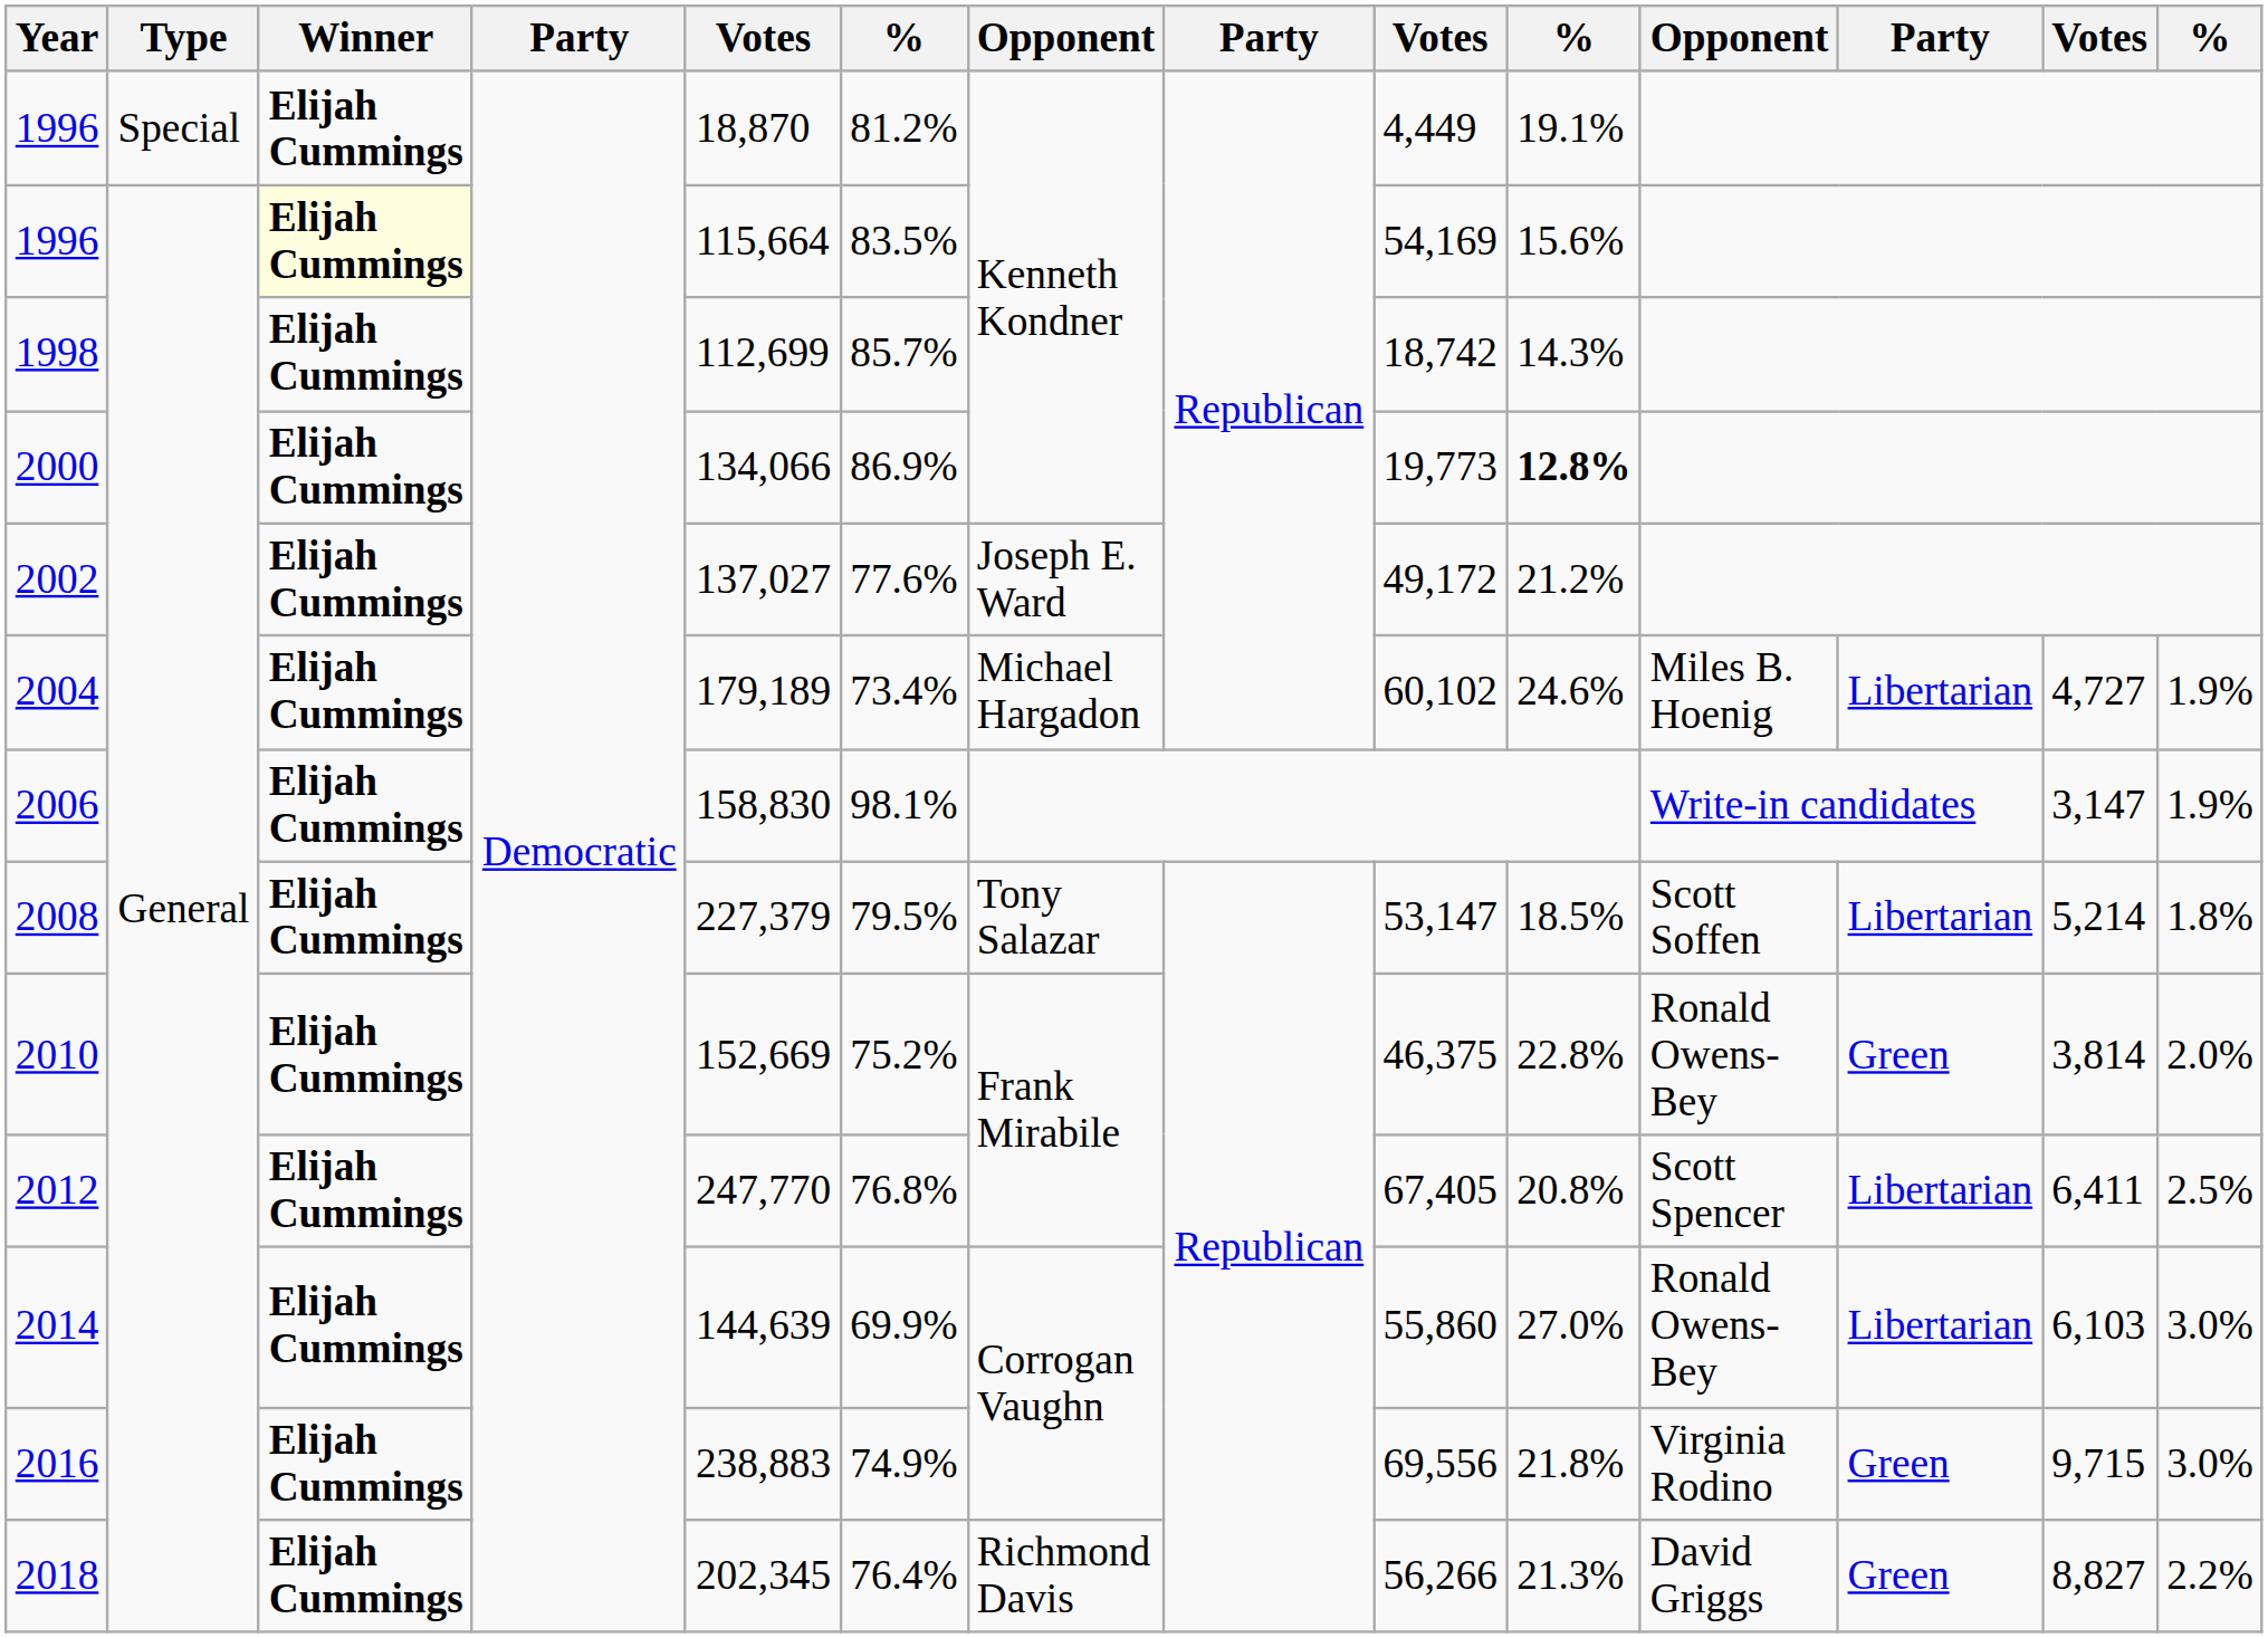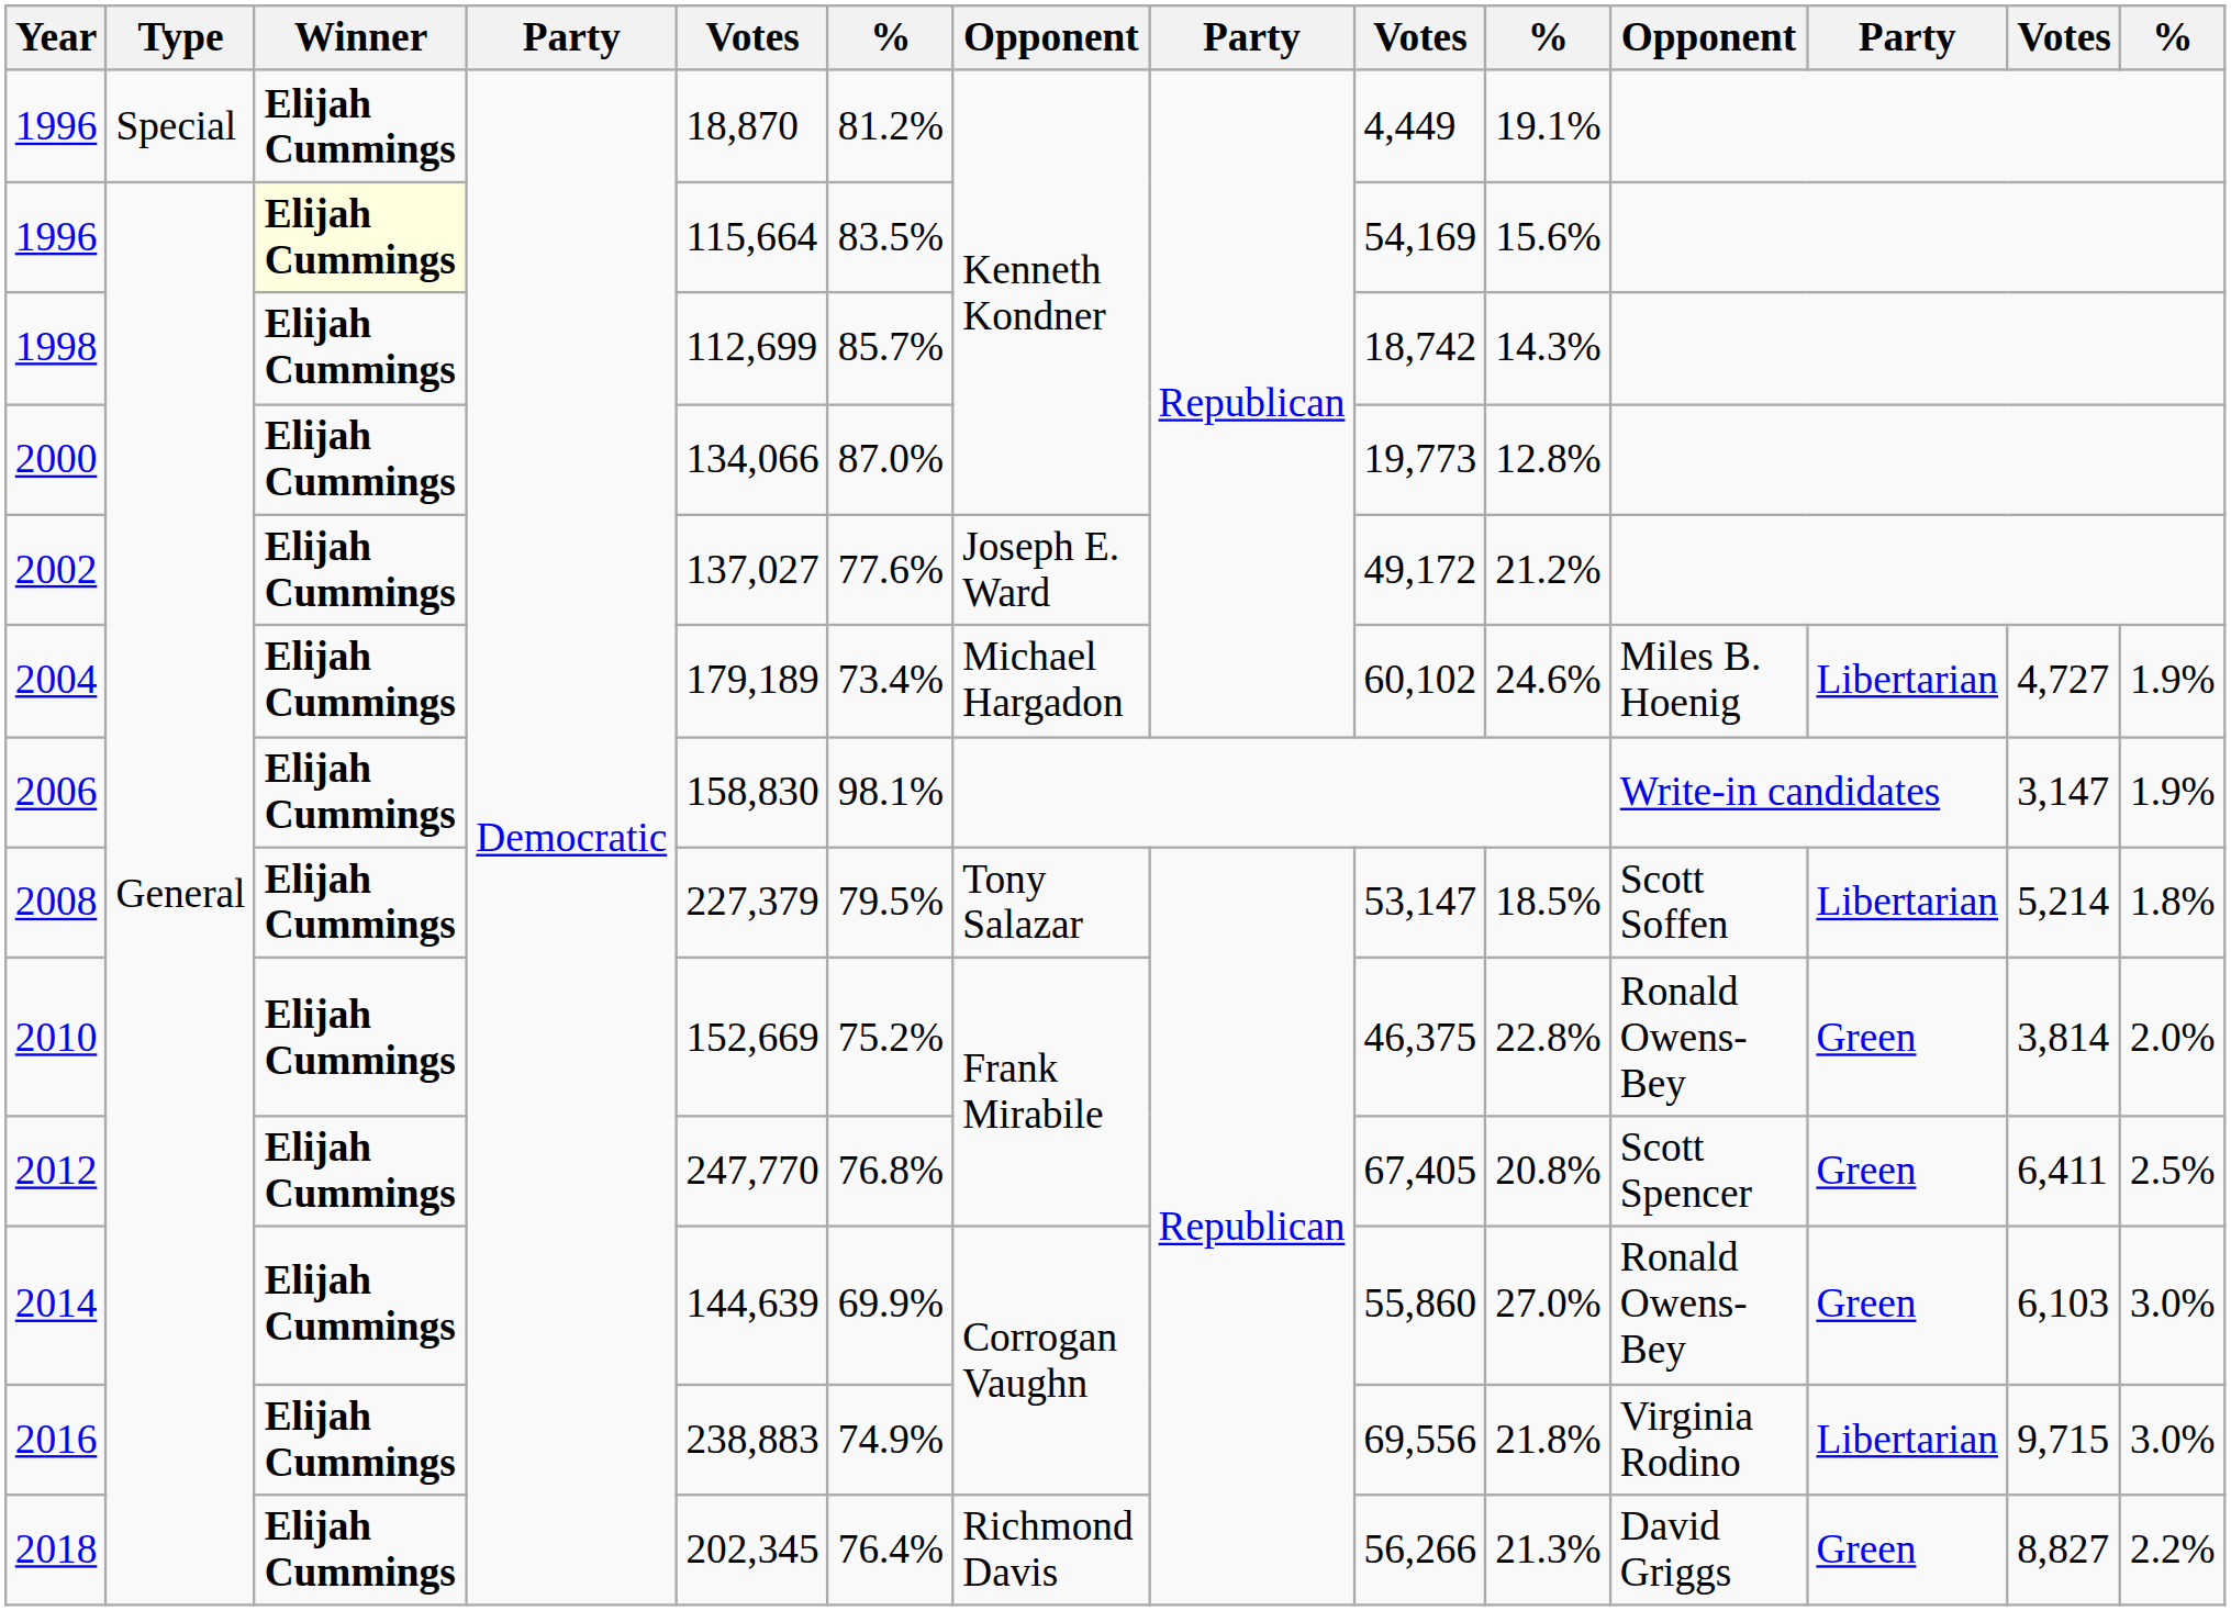2000 | column 6: 86.9% -> 87.0%
2000 | column 10: bold -> normal
2012 | column 12: Libertarian -> Green
2014 | column 12: Libertarian -> Green
2016 | column 12: Green -> Libertarian
